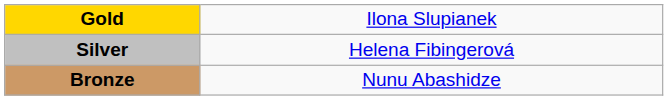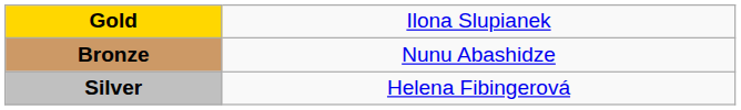rows swapped: Silver <-> Bronze
